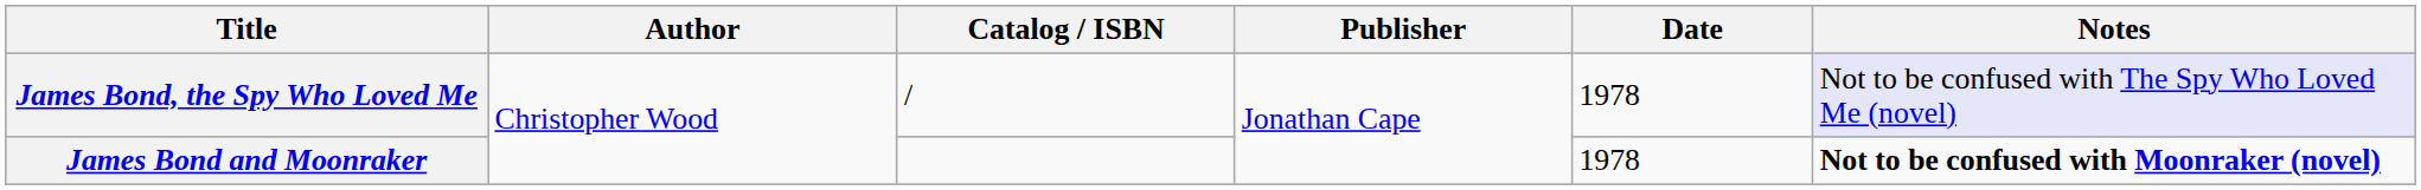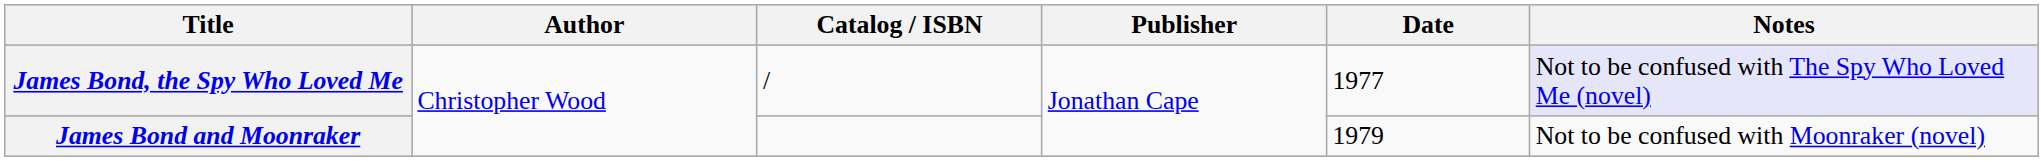James Bond, the Spy Who Loved Me | Date: 1978 -> 1977
James Bond and Moonraker | Date: 1978 -> 1979
James Bond and Moonraker | Notes: bold -> normal
